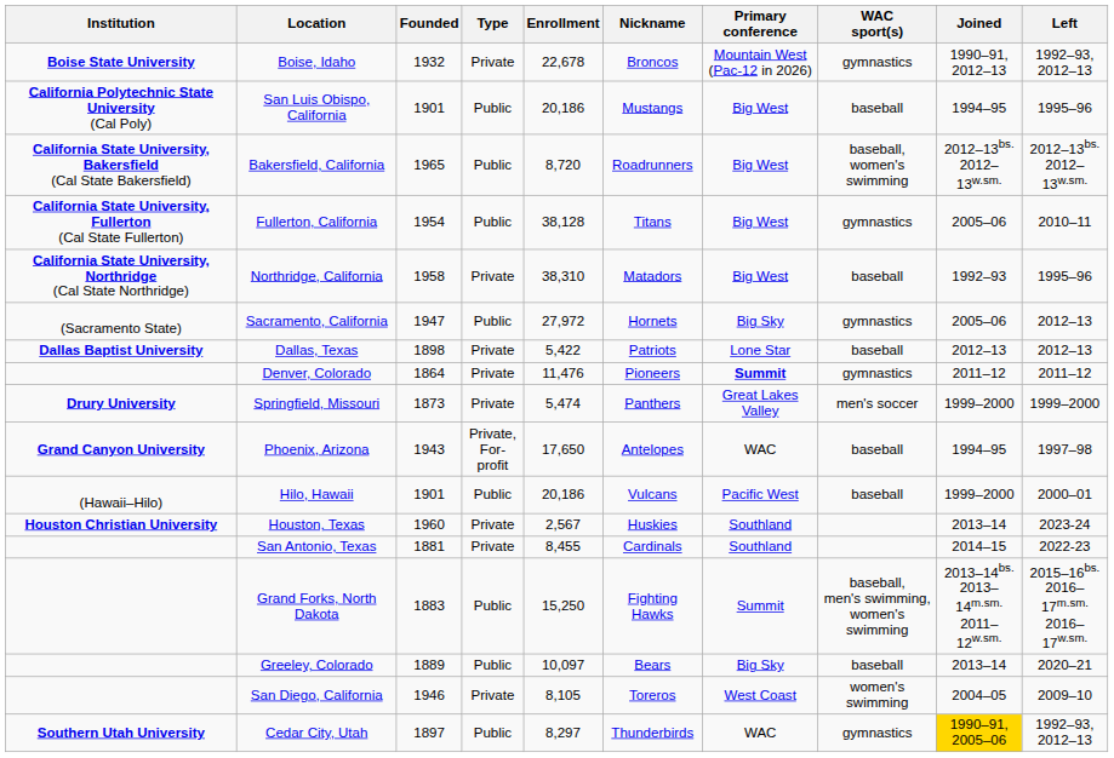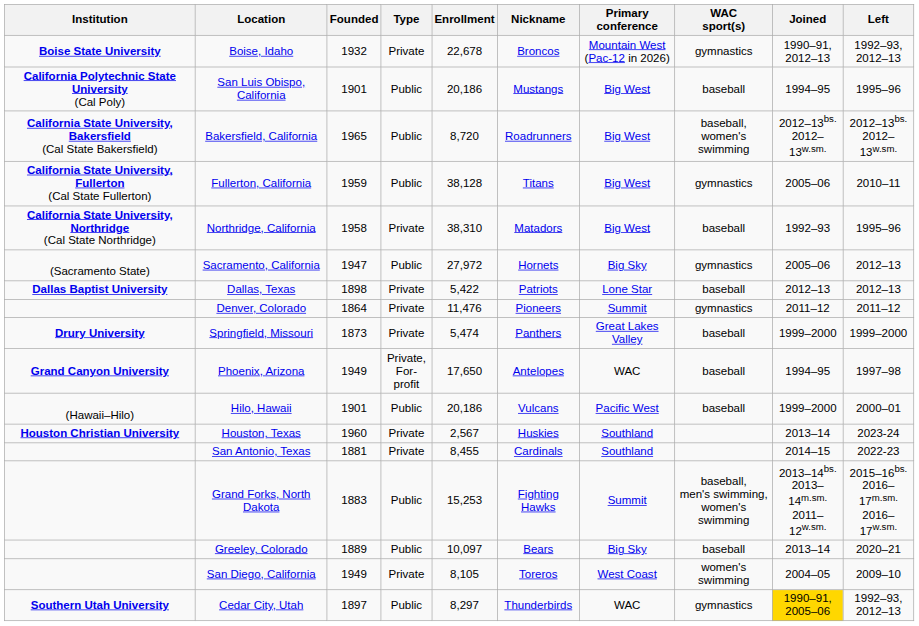Fullerton, California | Founded: 1954 -> 1959
Denver, Colorado | Primary conference: bold -> normal
Springfield, Missouri | WAC sport(s): men's soccer -> baseball
Phoenix, Arizona | Founded: 1943 -> 1949
Grand Forks, North Dakota | Enrollment: 15,250 -> 15,253
San Diego, California | Founded: 1946 -> 1949
